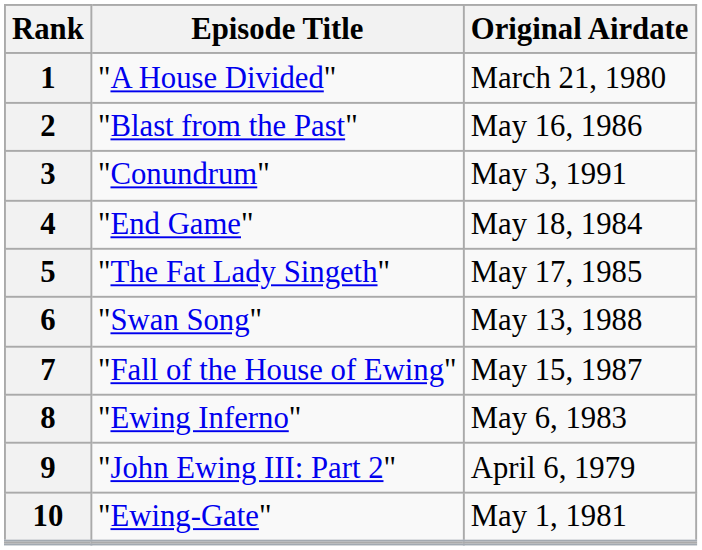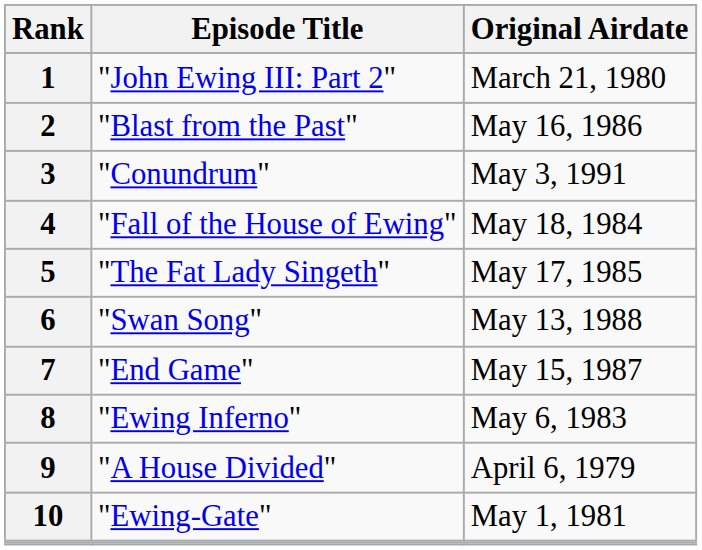1 | Episode Title: "A House Divided" -> "John Ewing III: Part 2"
4 | Episode Title: "End Game" -> "Fall of the House of Ewing"
7 | Episode Title: "Fall of the House of Ewing" -> "End Game"
9 | Episode Title: "John Ewing III: Part 2" -> "A House Divided"
